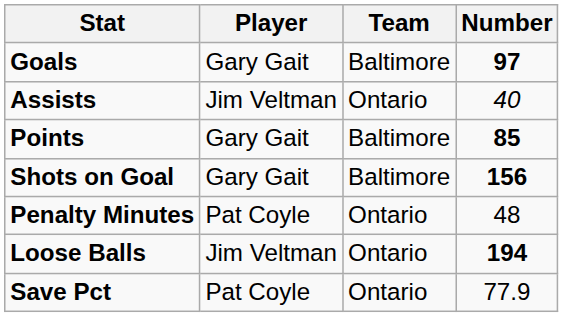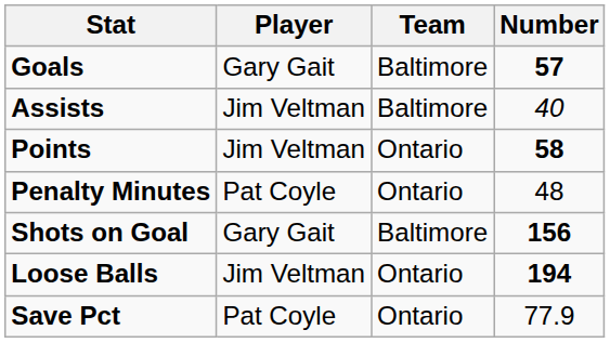Goals | Number: 97 -> 57
Assists | Team: Ontario -> Baltimore
Points | Player: Gary Gait -> Jim Veltman
Points | Team: Baltimore -> Ontario
Points | Number: 85 -> 58
rows swapped: Penalty Minutes <-> Shots on Goal
